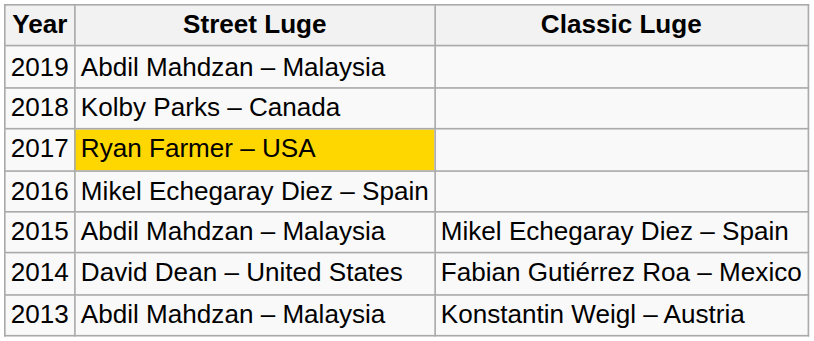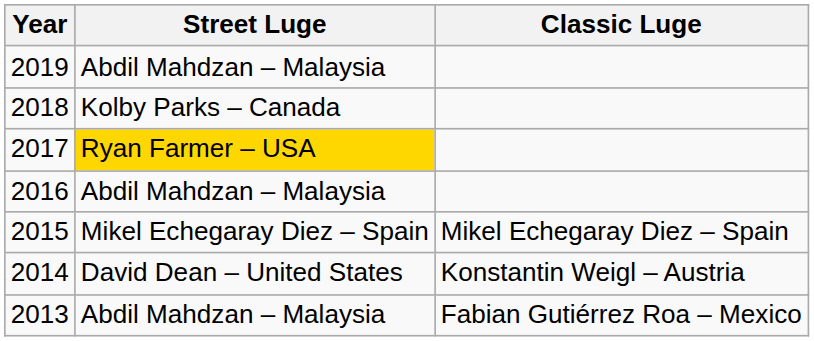2016 | Street Luge: Mikel Echegaray Diez – Spain -> Abdil Mahdzan – Malaysia
2015 | Street Luge: Abdil Mahdzan – Malaysia -> Mikel Echegaray Diez – Spain
2014 | Classic Luge: Fabian Gutiérrez Roa – Mexico -> Konstantin Weigl – Austria
2013 | Classic Luge: Konstantin Weigl – Austria -> Fabian Gutiérrez Roa – Mexico
